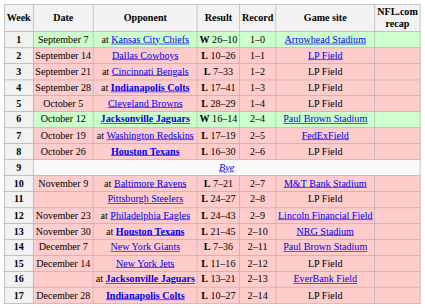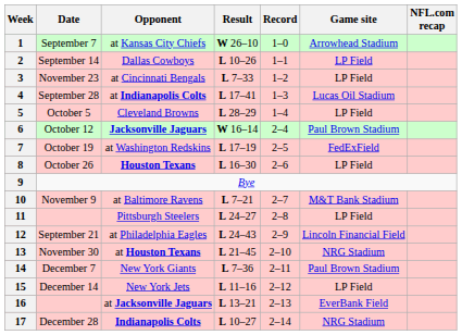3 | Date: September 21 -> November 23
4 | Game site: LP Field -> Lucas Oil Stadium
12 | Date: November 23 -> September 21
17 | Game site: LP Field -> NRG Stadium
